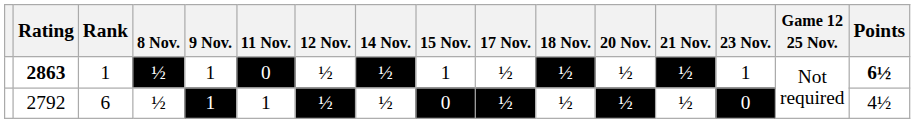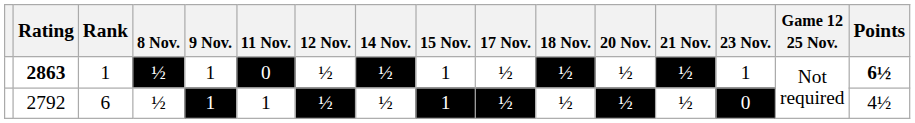2792 | 15 Nov.: 0 -> 1
